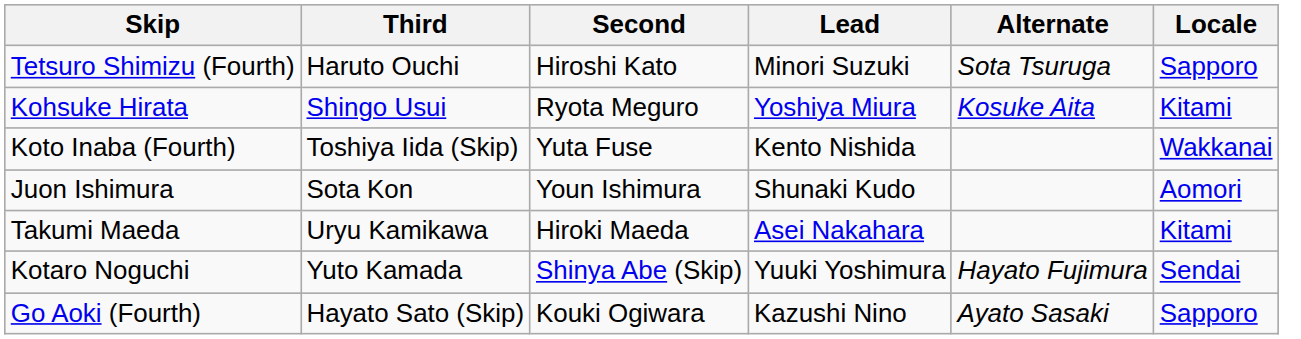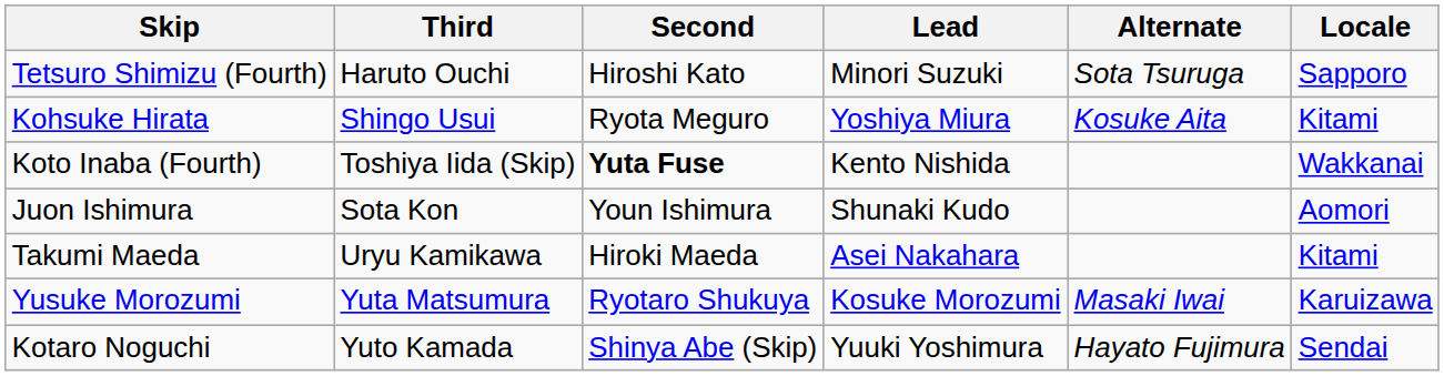Koto Inaba (Fourth) | Second: normal -> bold
+ row: Yusuke Morozumi | Yuta Matsumura | Ryotaro Shukuya | Kosuke Morozumi | Masaki Iwai | Karuizawa
- row: Go Aoki (Fourth) | Hayato Sato (Skip) | Kouki Ogiwara | Kazushi Nino | Ayato Sasaki | Sapporo
